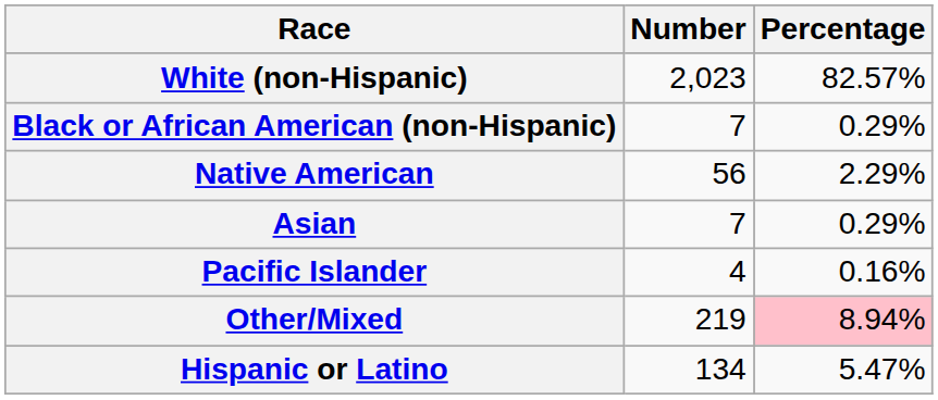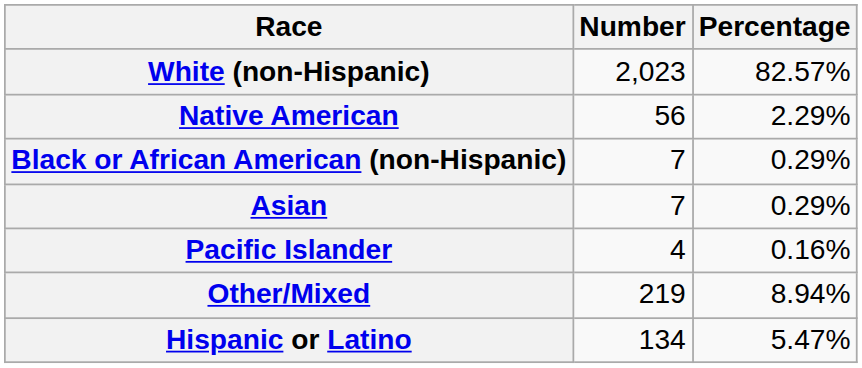rows swapped: Black or African American (non-Hispanic) <-> Native American
Other/Mixed | Percentage: pink background -> no background
